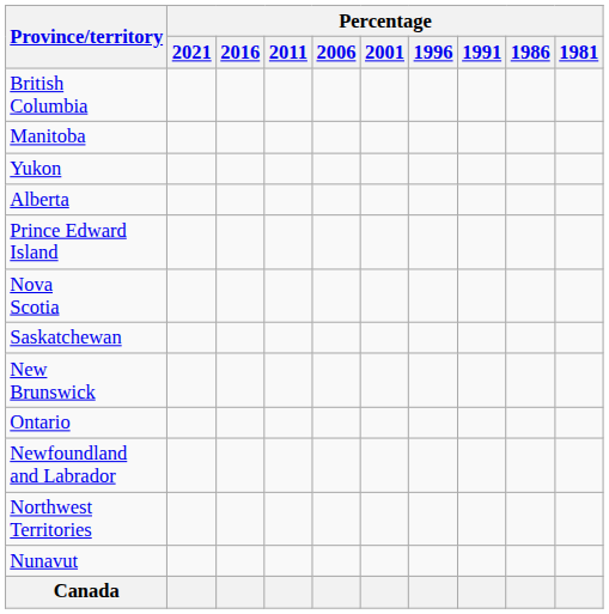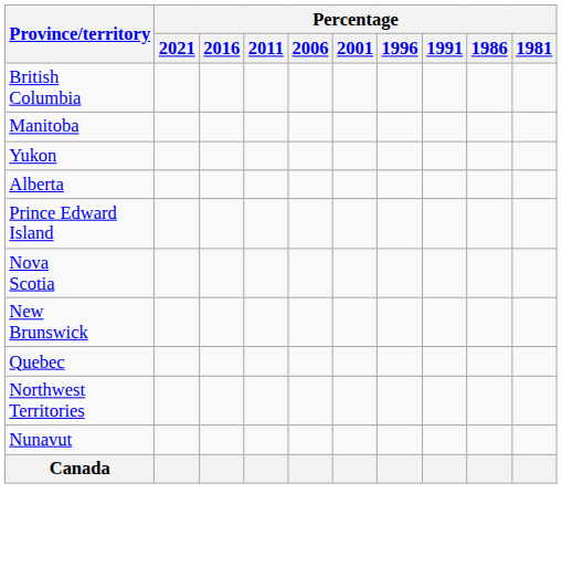- row: Saskatchewan
+ row: Quebec
- row: Ontario
- row: Newfoundland and Labrador
